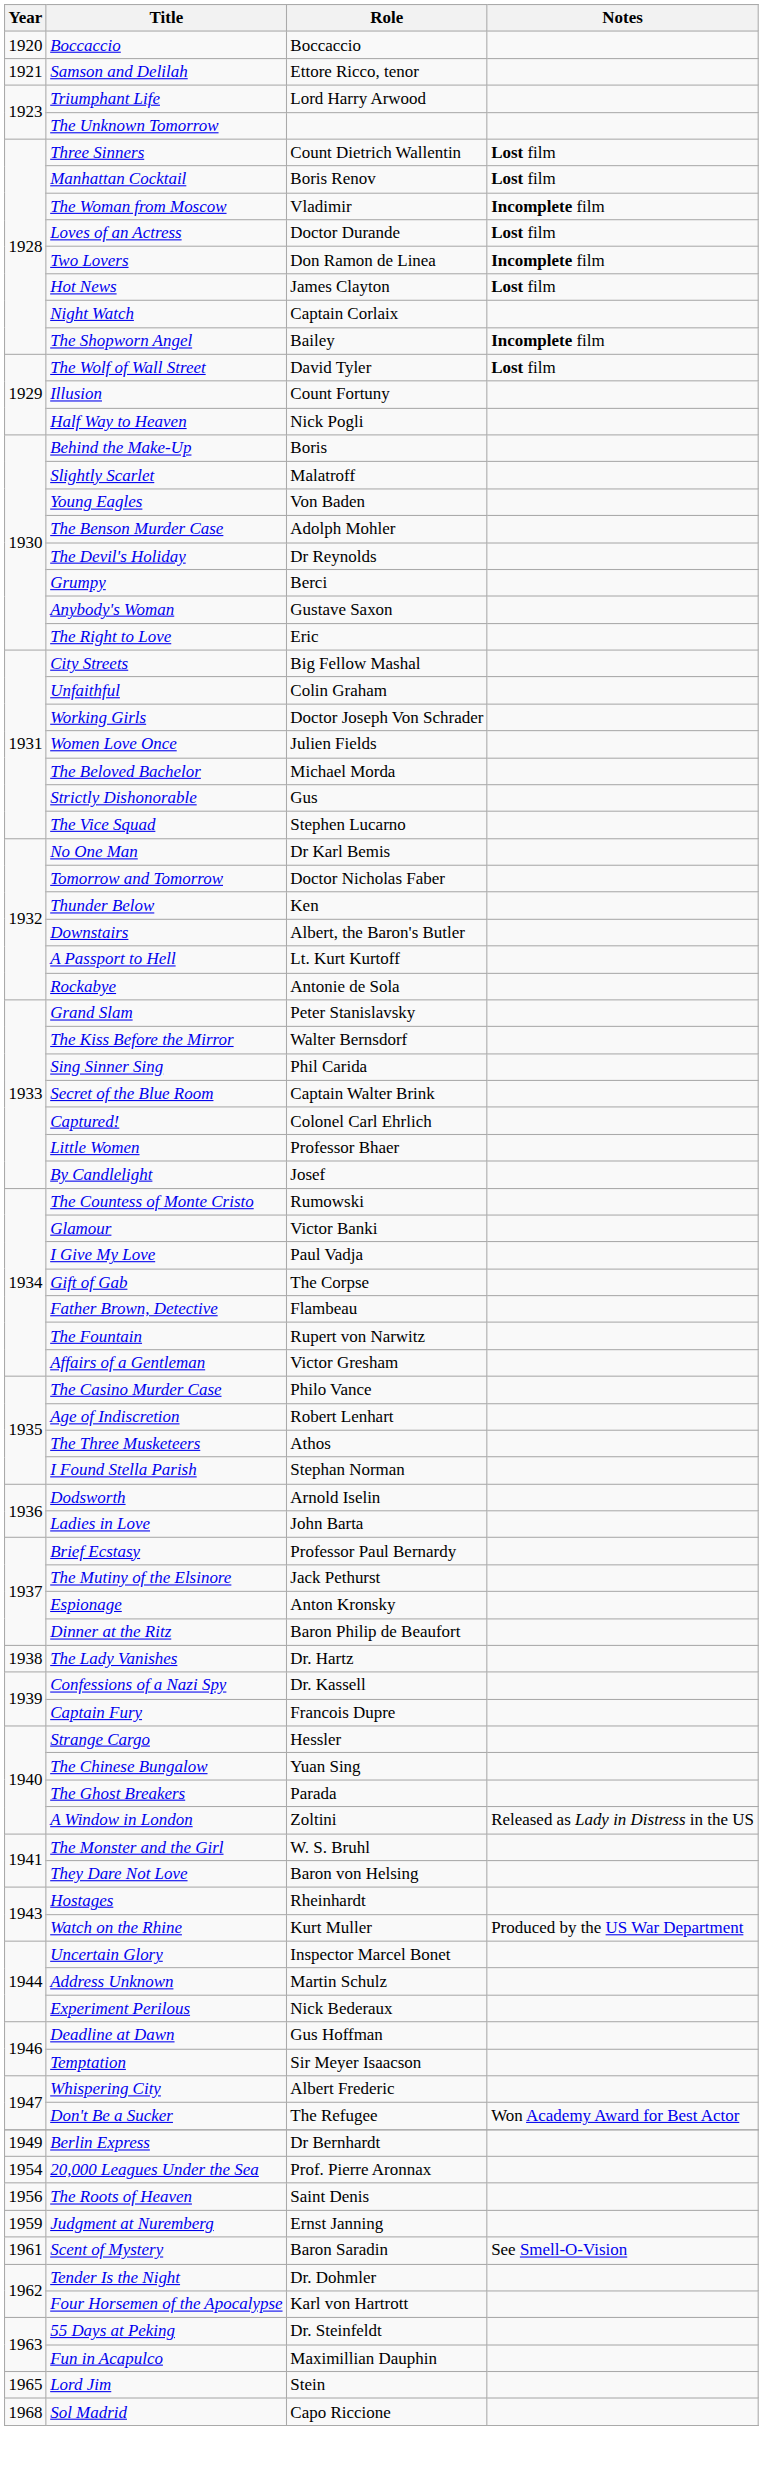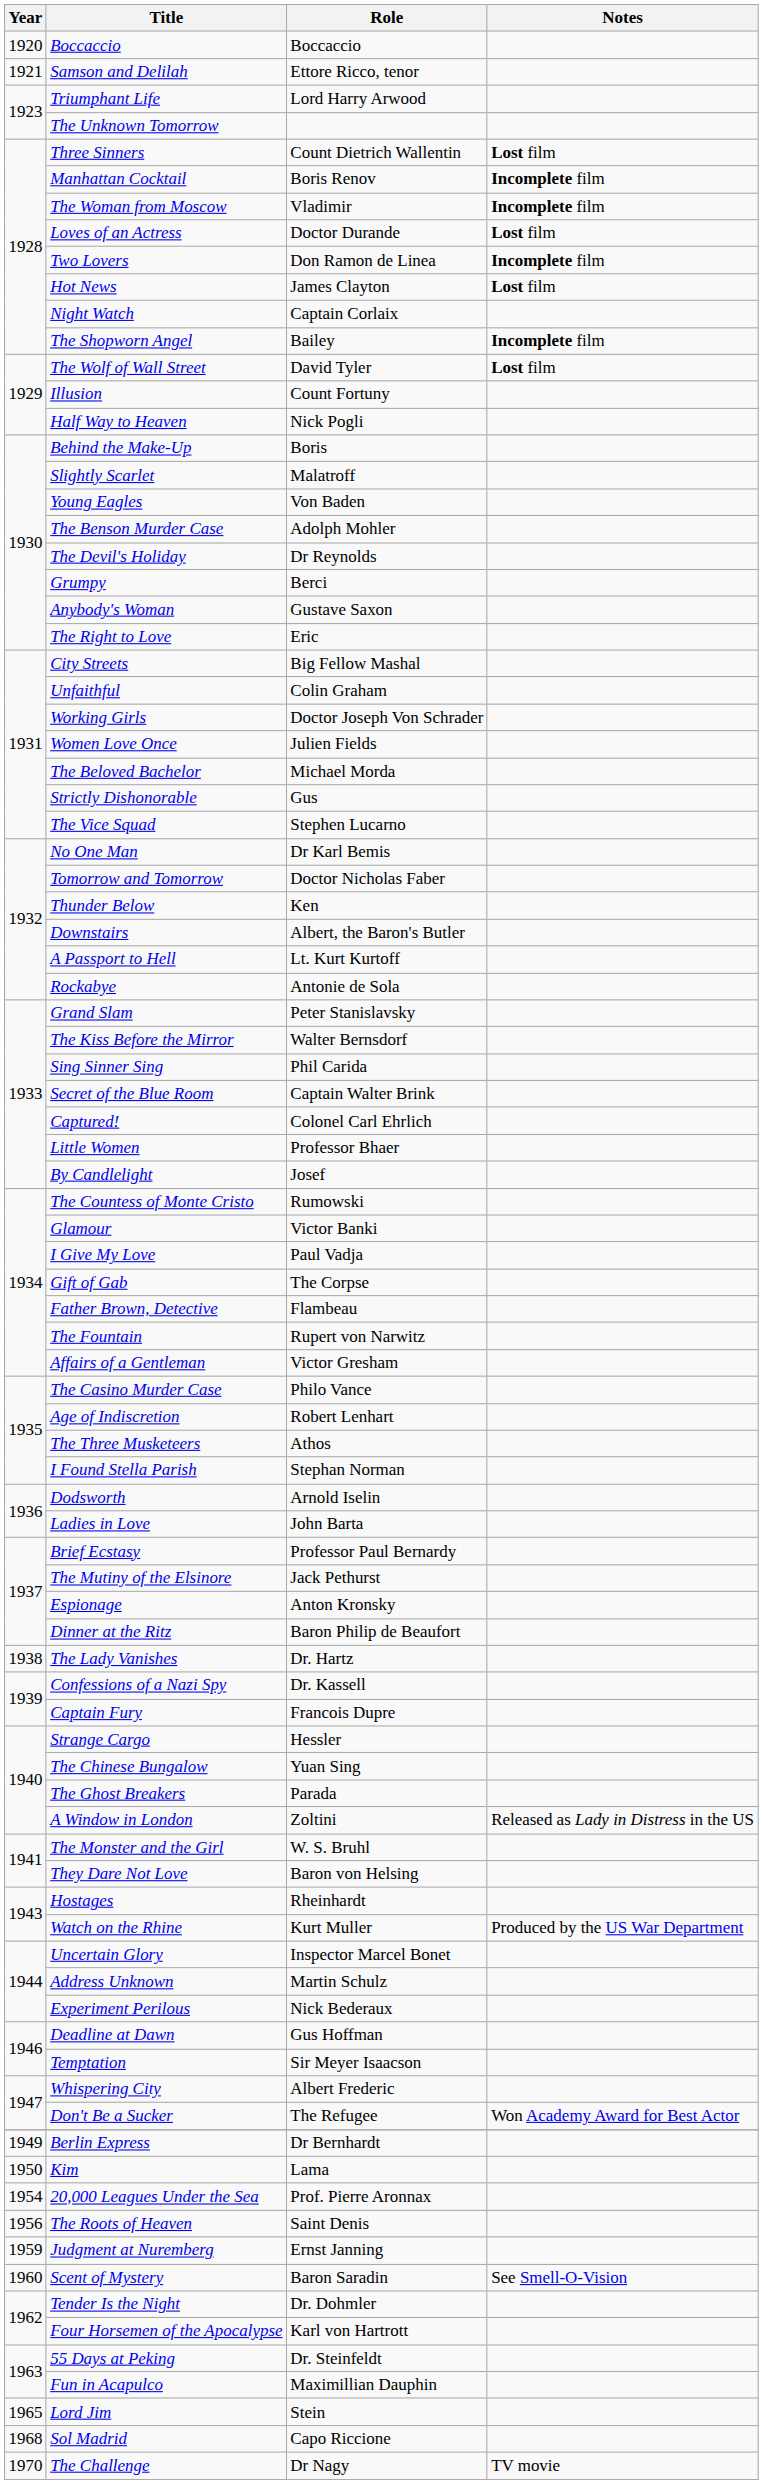Manhattan Cocktail | Notes: Lost film -> Incomplete film
+ row: 1950 | Kim | Lama
Scent of Mystery | Year: 1961 -> 1960
+ row: 1970 | The Challenge | Dr Nagy | TV movie
